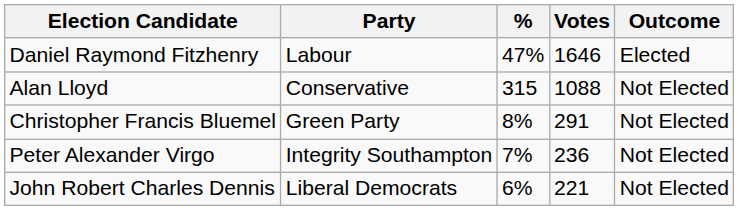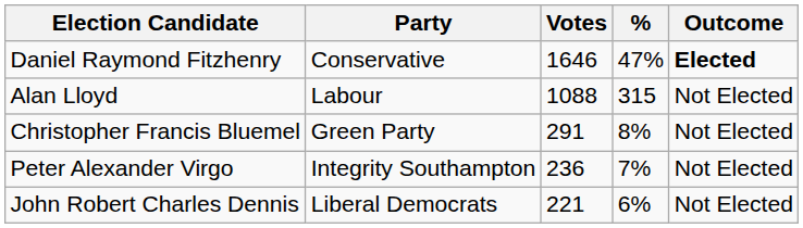columns swapped: Votes <-> %
Daniel Raymond Fitzhenry | Party: Labour -> Conservative
Daniel Raymond Fitzhenry | Outcome: normal -> bold
Alan Lloyd | Party: Conservative -> Labour
